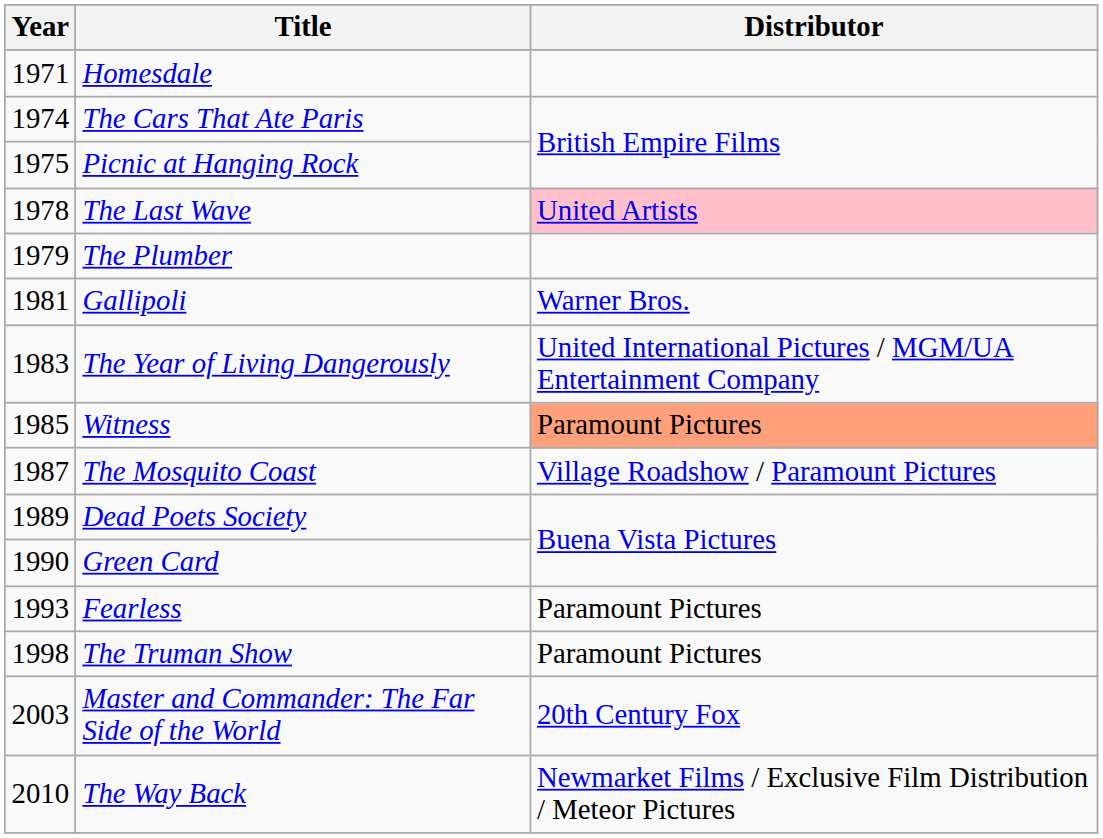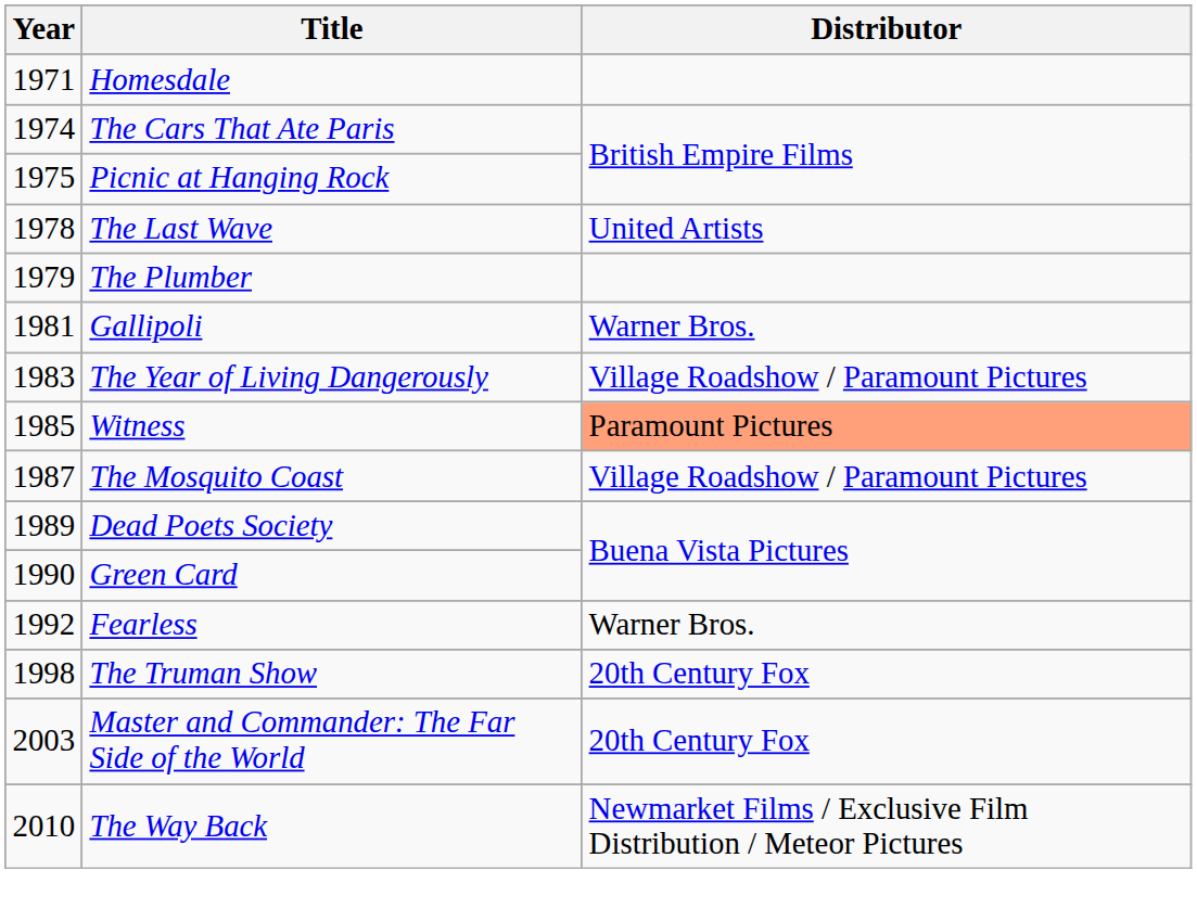The Last Wave | Distributor: pink background -> no background
The Year of Living Dangerously | Distributor: United International Pictures / MGM/UA Entertainment Company -> Village Roadshow / Paramount Pictures
Fearless | Year: 1993 -> 1992
Fearless | Distributor: Paramount Pictures -> Warner Bros.
The Truman Show | Distributor: Paramount Pictures -> 20th Century Fox
